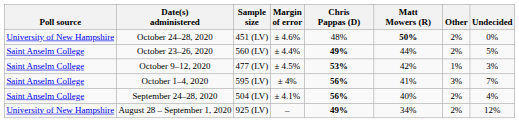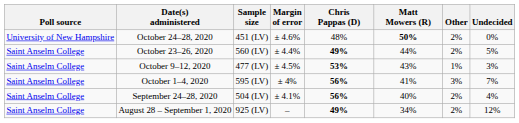October 9–12, 2020 | Matt Mowers (R): 42% -> 43%
August 28 – September 1, 2020 | Poll source: University of New Hampshire -> Saint Anselm College
